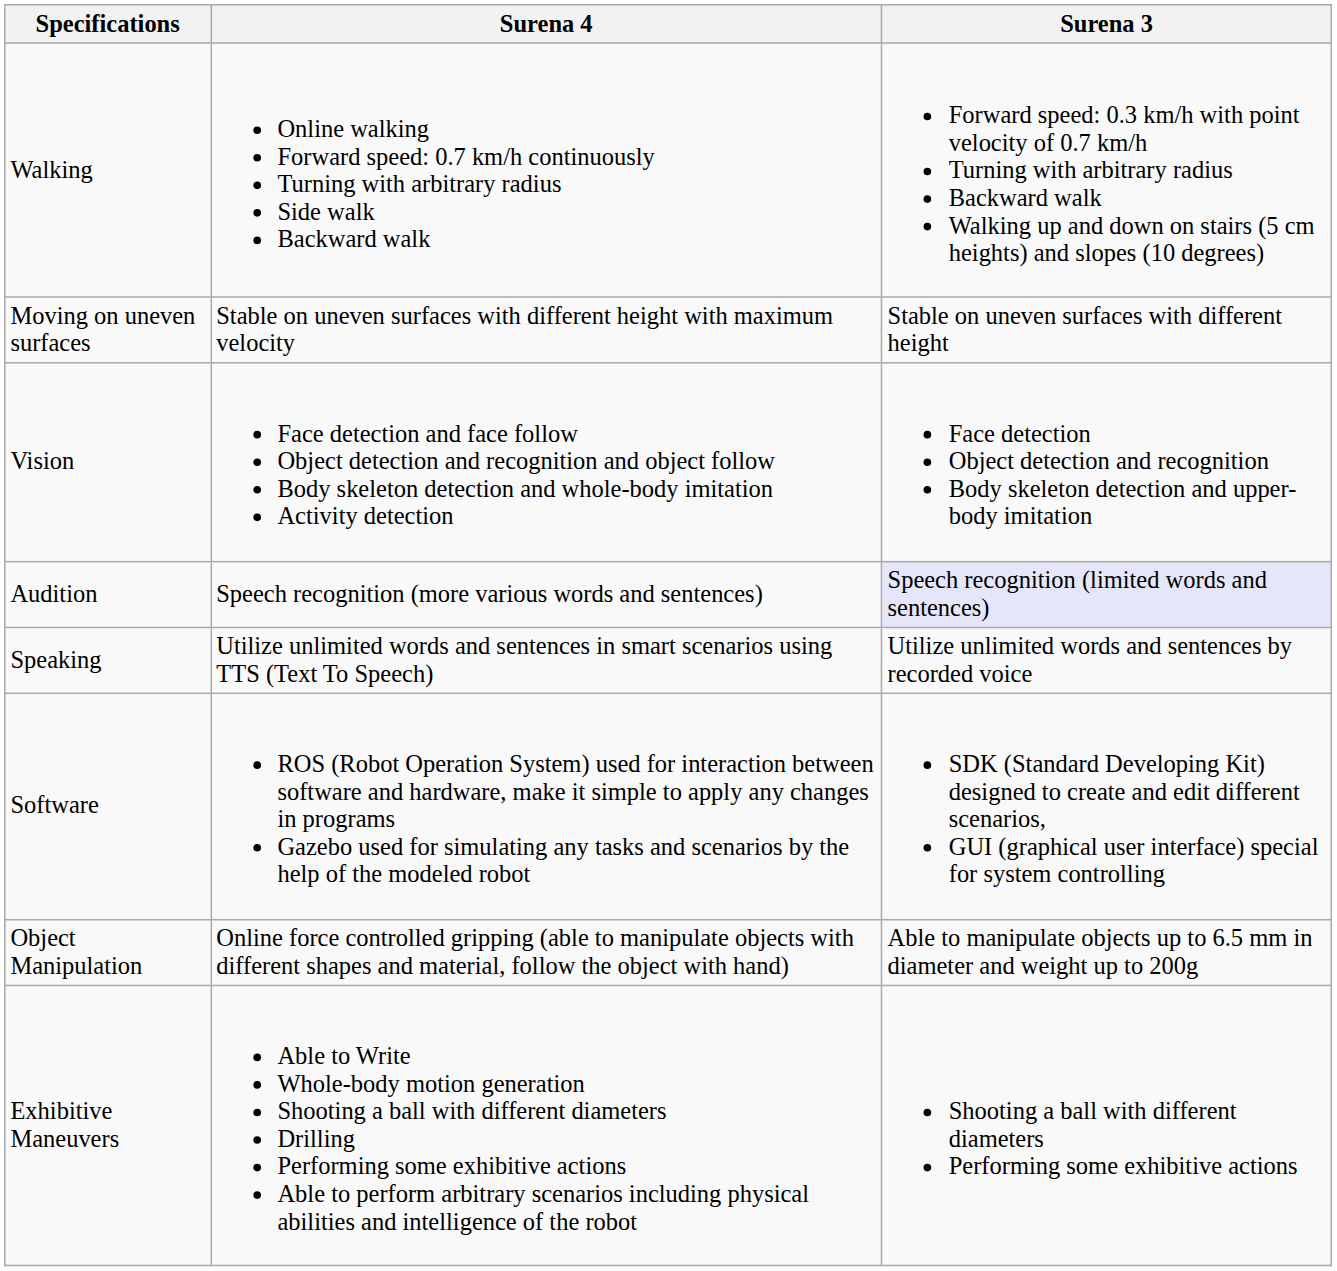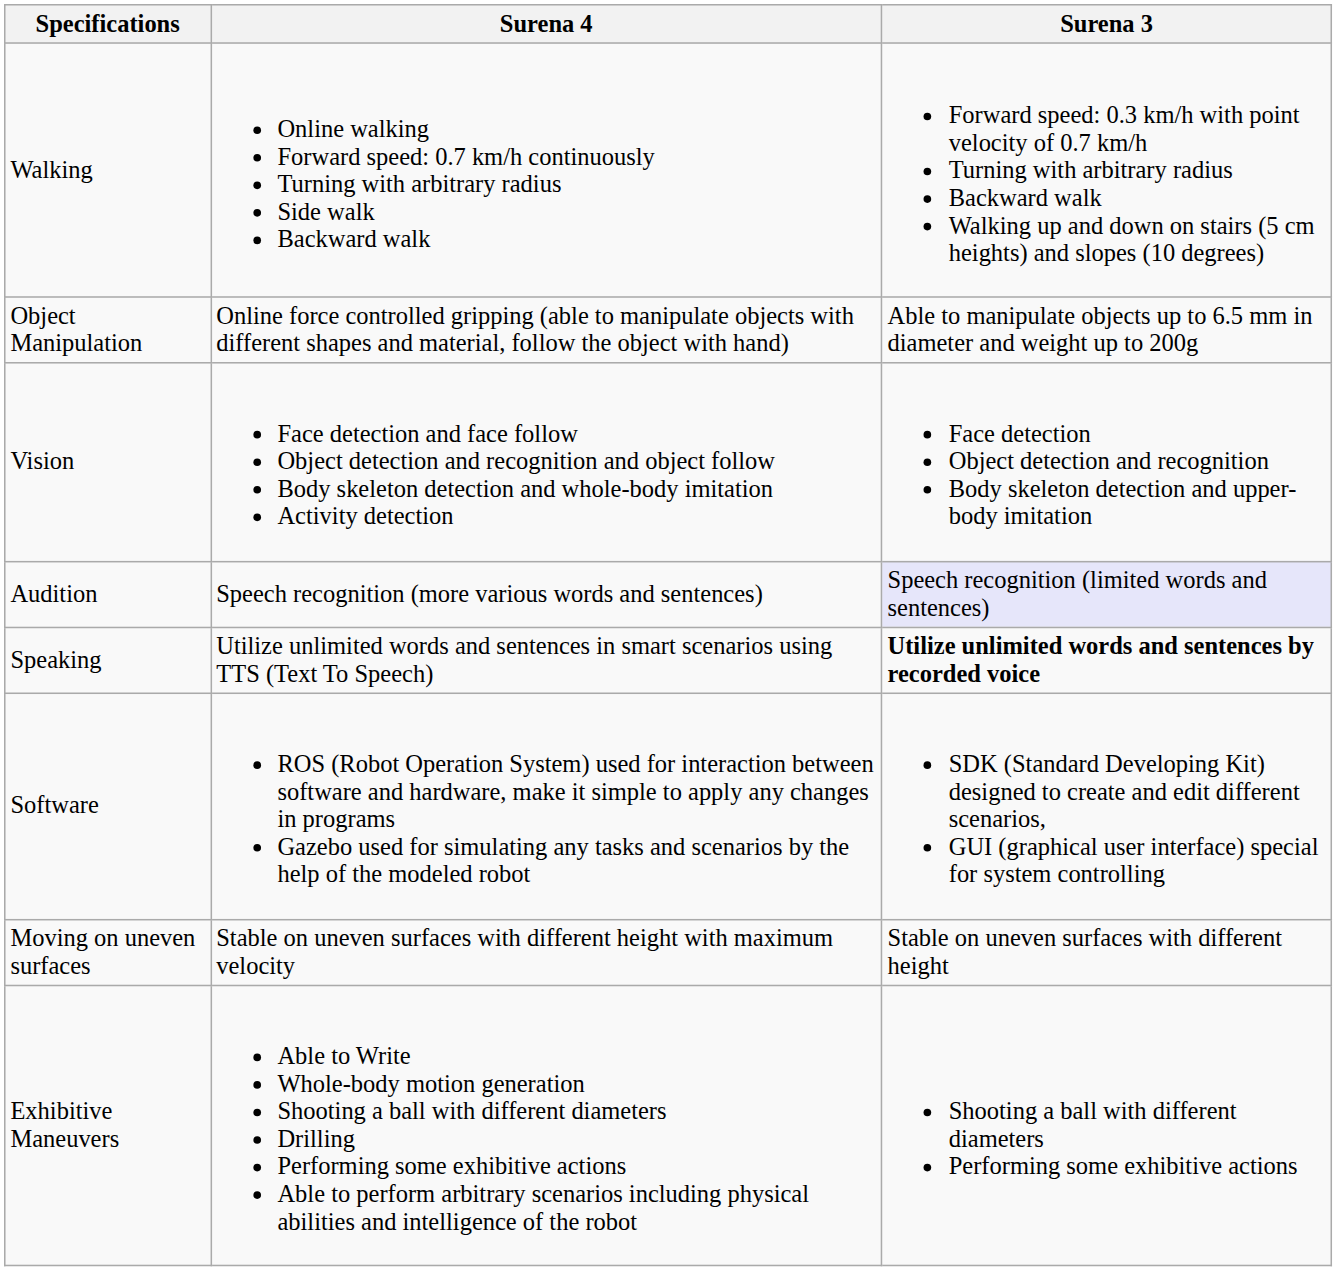rows swapped: Moving on uneven surfaces <-> Object Manipulation
Speaking | Surena 3: normal -> bold
